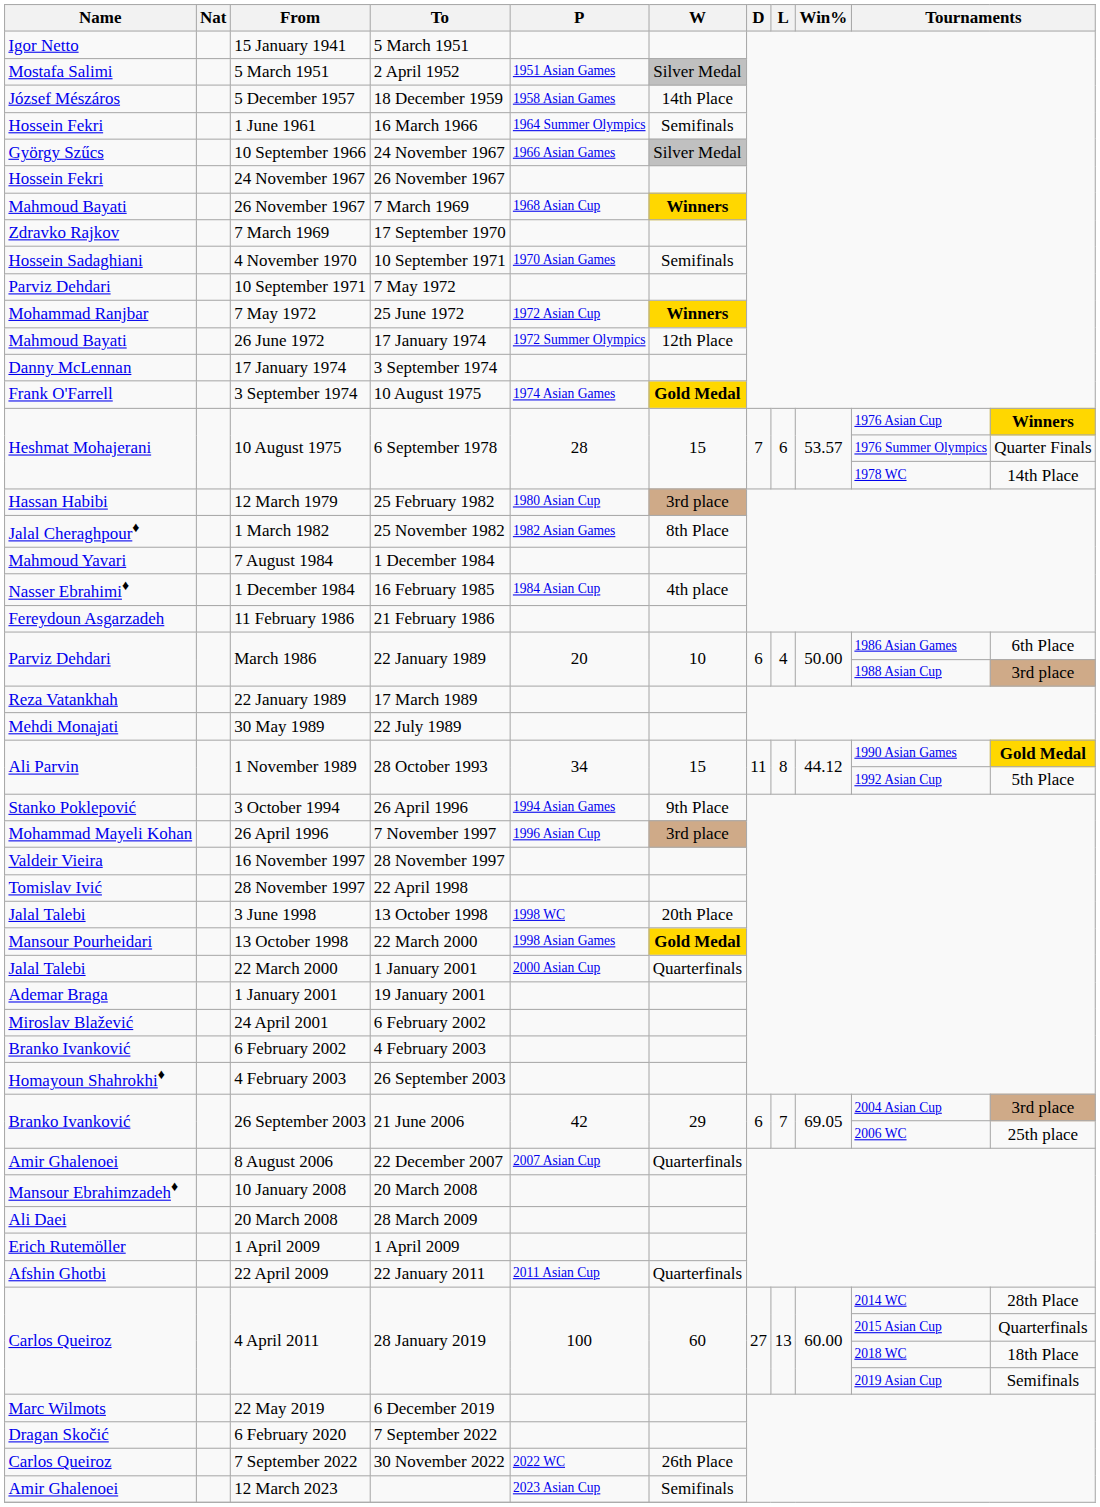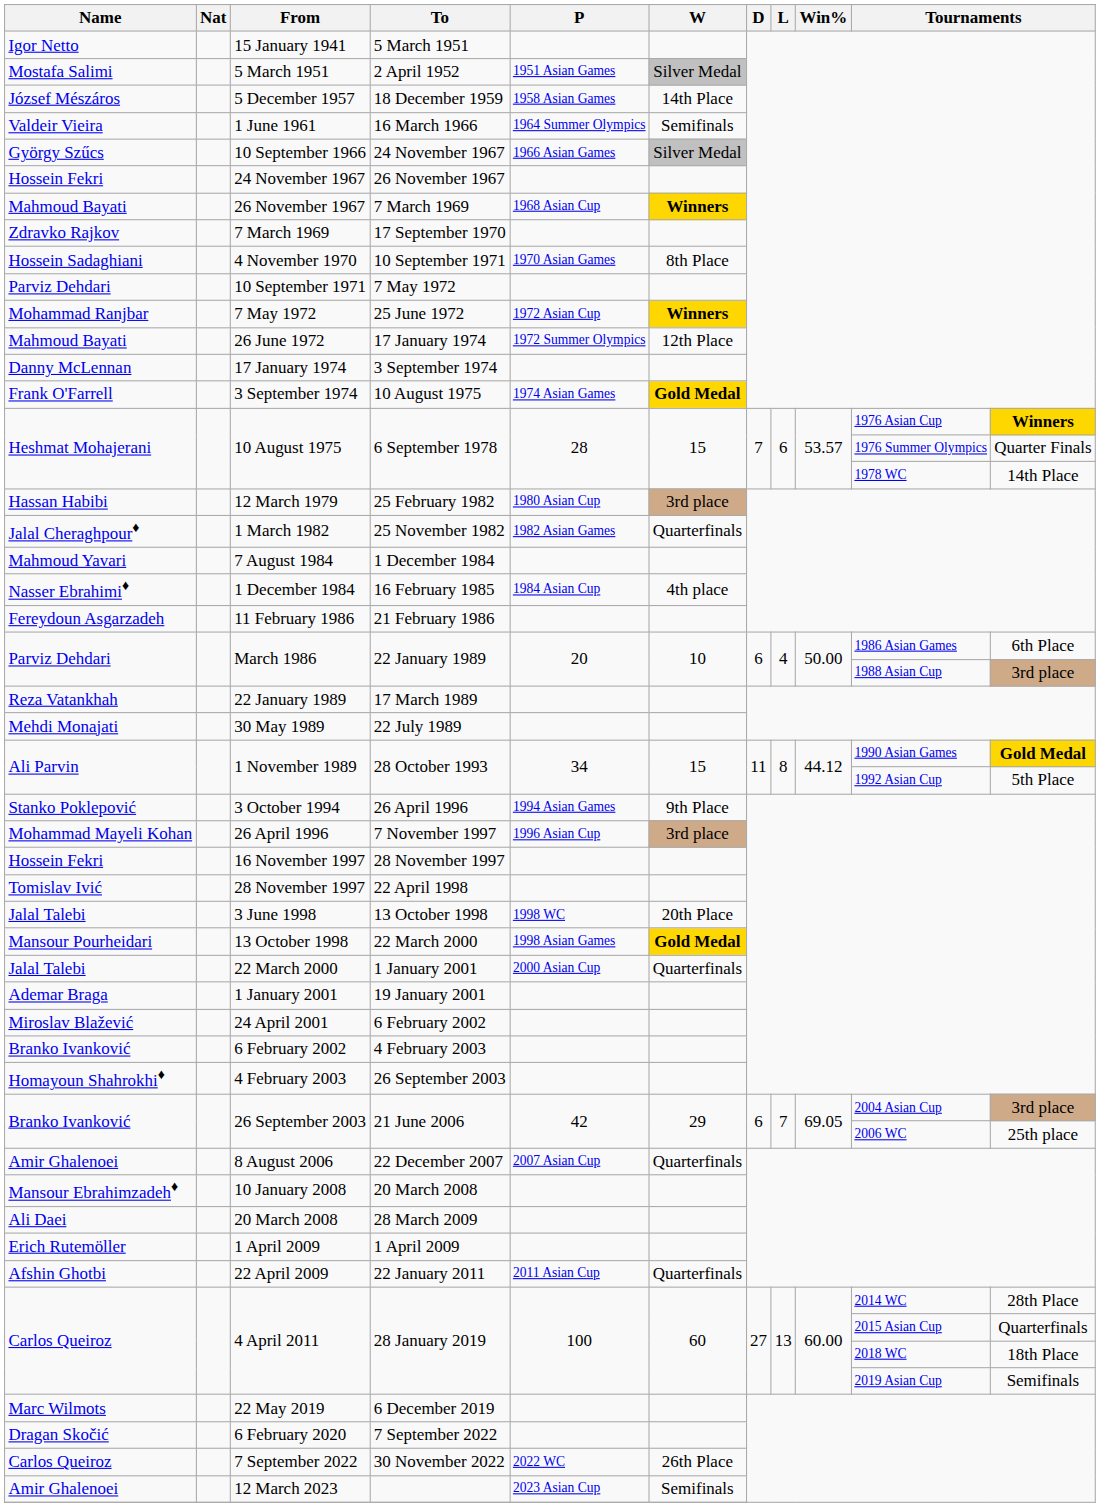1 June 1961 | Name: Hossein Fekri -> Valdeir Vieira
4 November 1970 | W: Semifinals -> 8th Place
1 March 1982 | W: 8th Place -> Quarterfinals
16 November 1997 | Name: Valdeir Vieira -> Hossein Fekri
